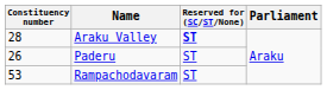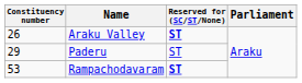Araku Valley | Constituency number: 28 -> 26
Paderu | Constituency number: 26 -> 29
Rampachodavaram | Reserved for (SC/ST/None): normal -> bold
